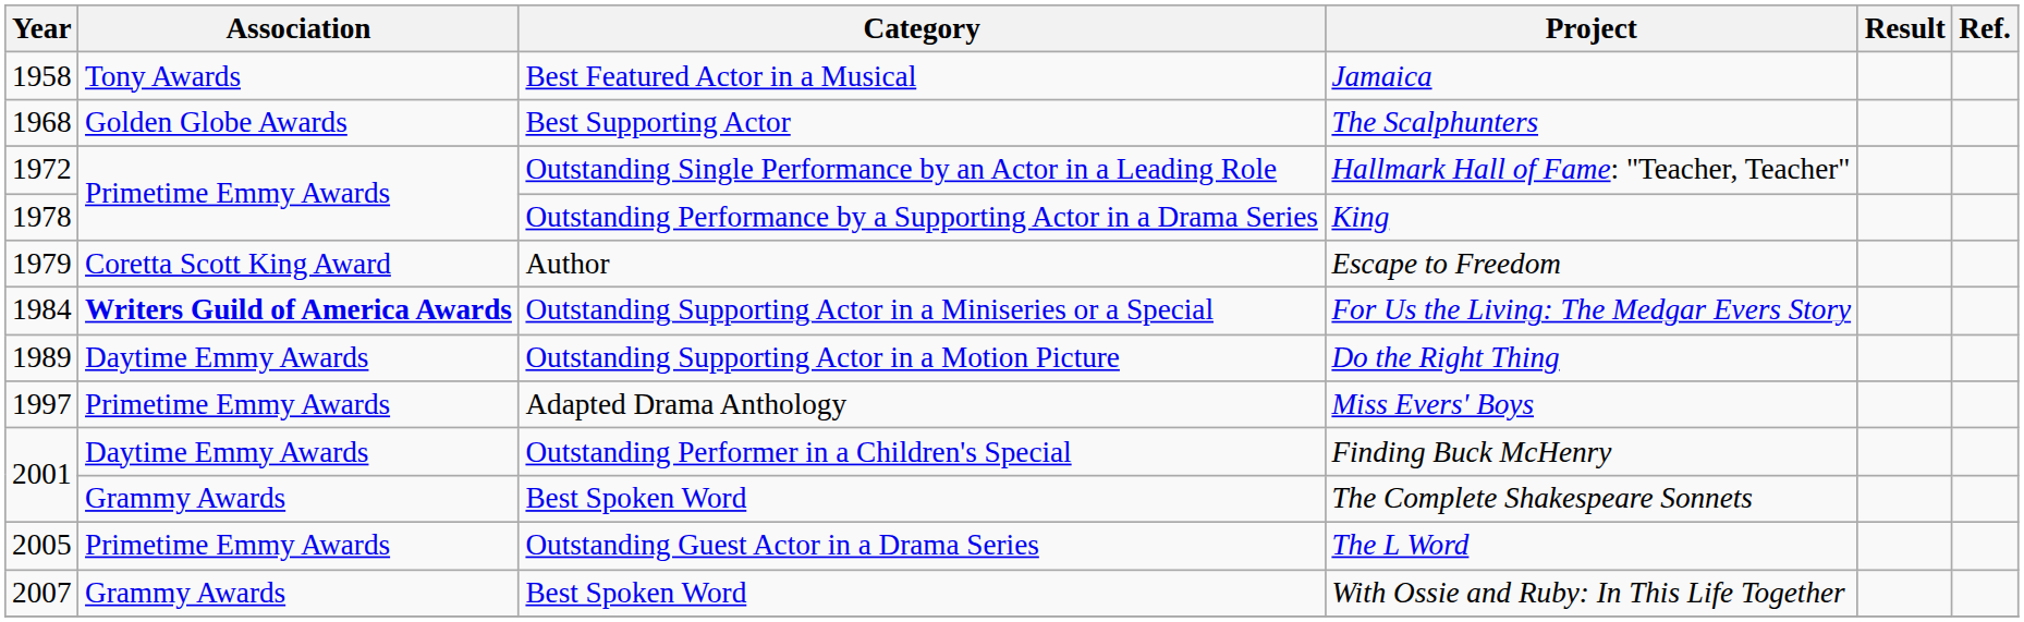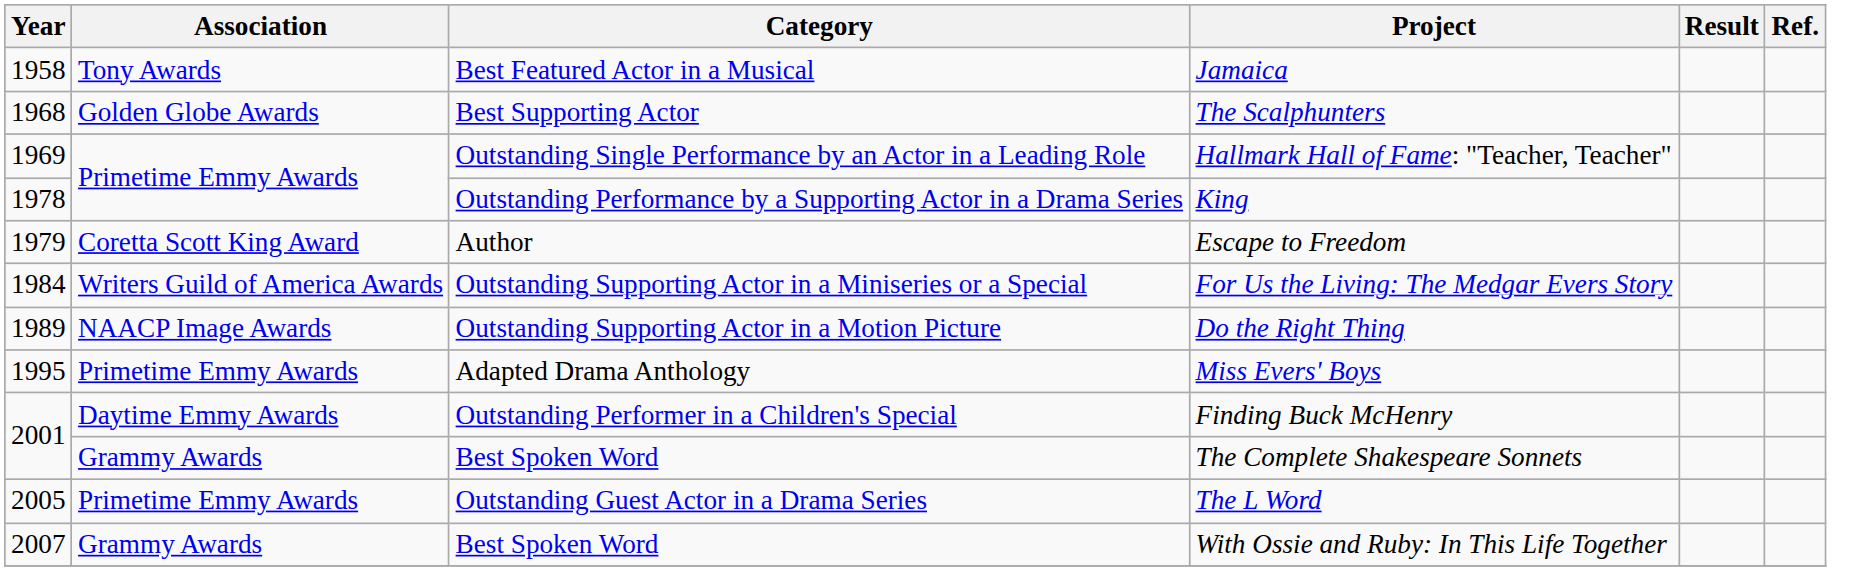Hallmark Hall of Fame: "Teacher, Teacher" | Year: 1972 -> 1969
For Us the Living: The Medgar Evers Story | Association: bold -> normal
Do the Right Thing | Association: Daytime Emmy Awards -> NAACP Image Awards
Miss Evers' Boys | Year: 1997 -> 1995
